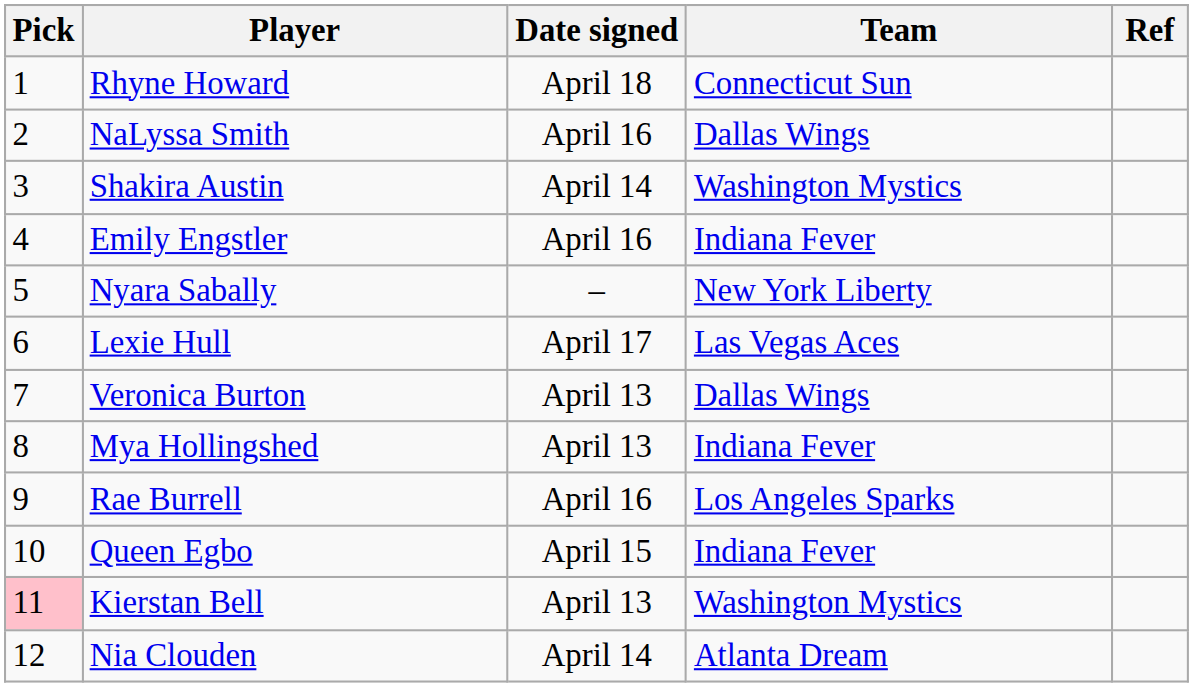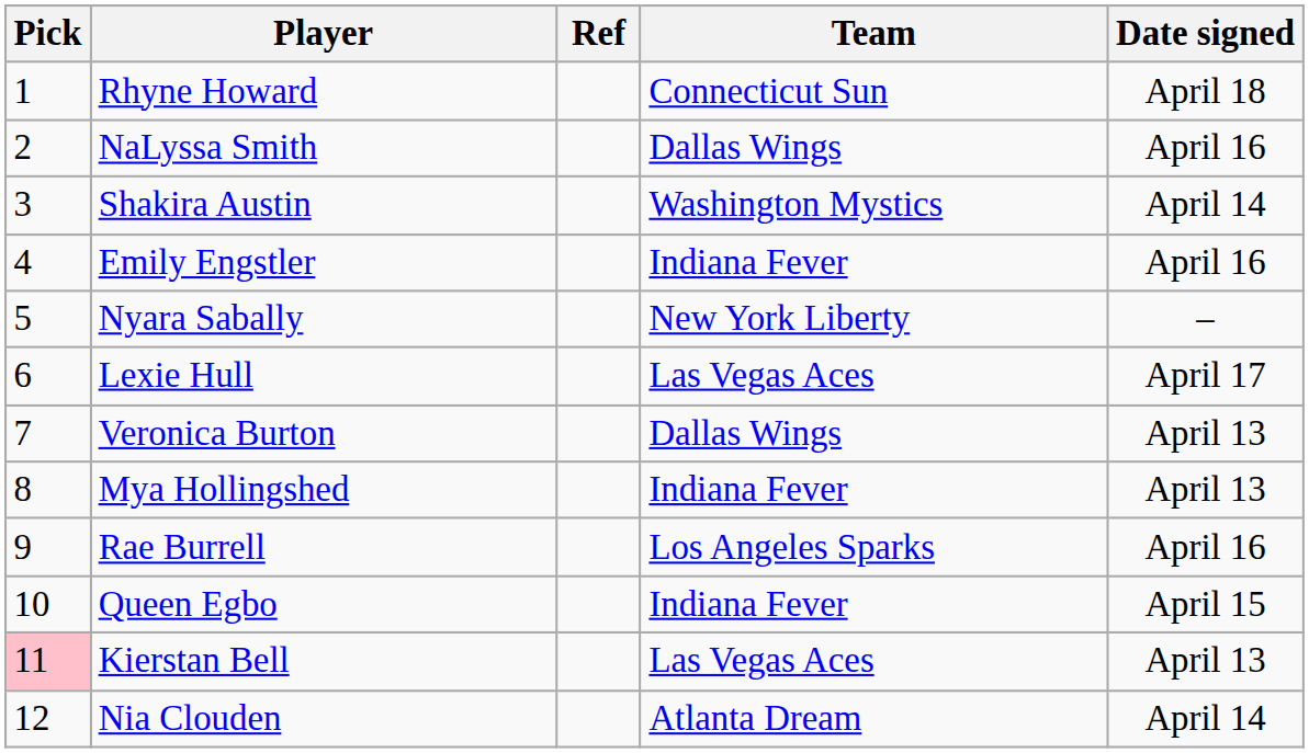columns swapped: Date signed <-> Ref
Kierstan Bell | Team: Washington Mystics -> Las Vegas Aces
